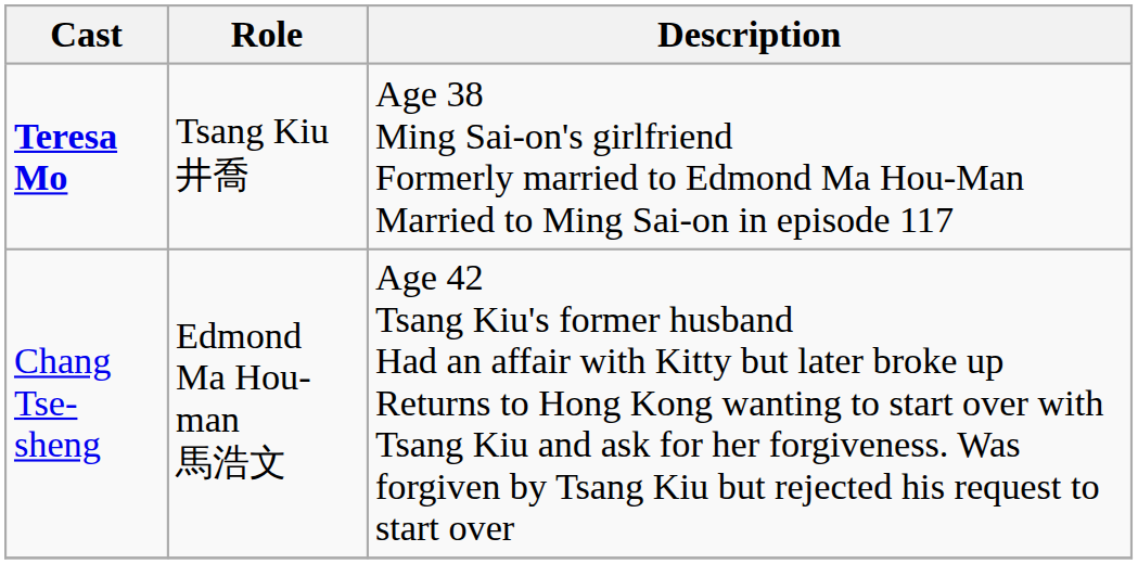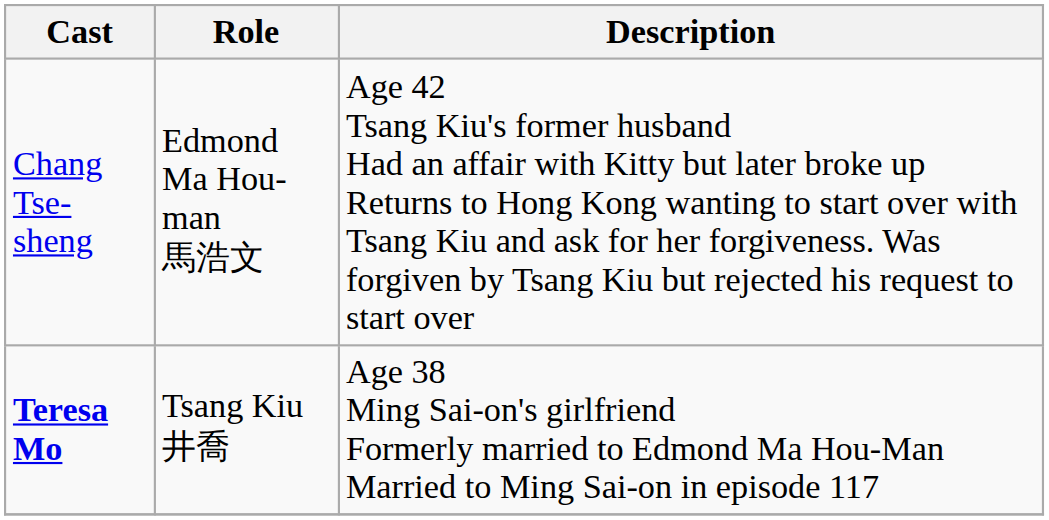rows swapped: Chang Tse-sheng <-> Teresa Mo
